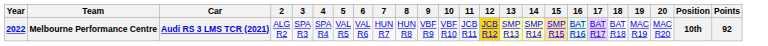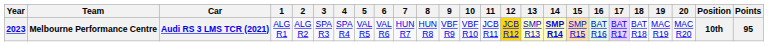+ column: 1 | ALG R1
Melbourne Performance Centre | Year: 2022 -> 2023
Melbourne Performance Centre | 14: normal -> bold
Melbourne Performance Centre | Points: 92 -> 95
